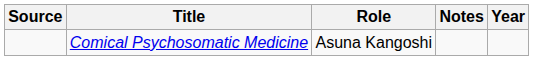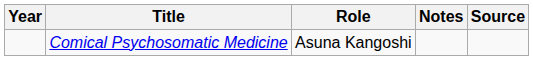columns swapped: Year <-> Source
